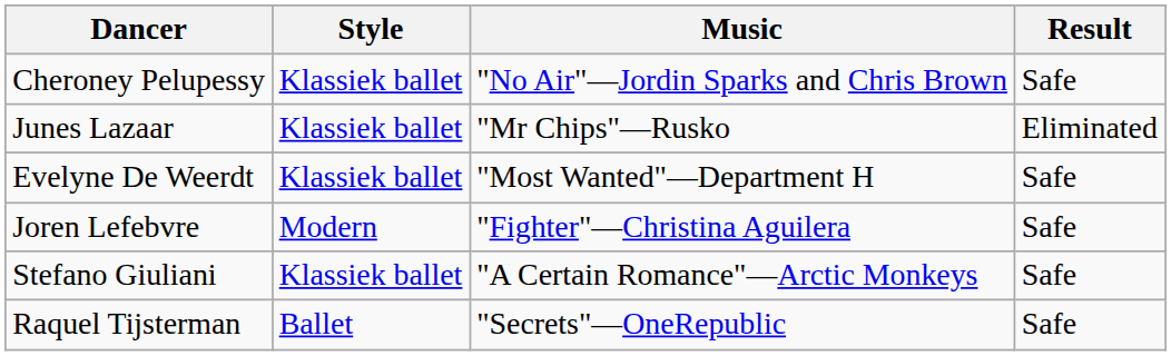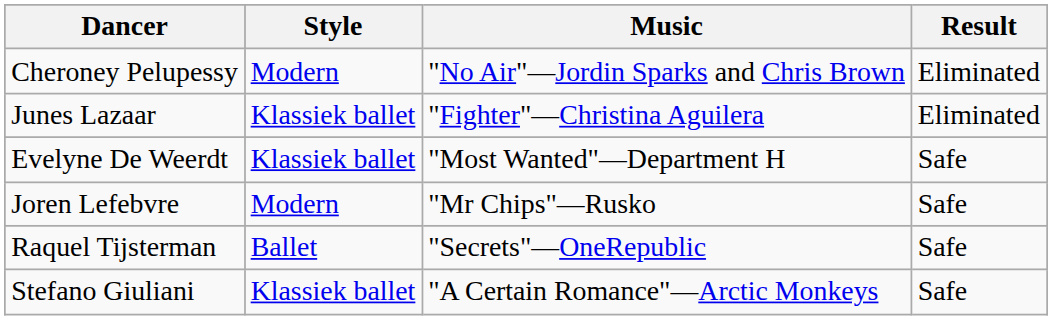Cheroney Pelupessy | Style: Klassiek ballet -> Modern
Cheroney Pelupessy | Result: Safe -> Eliminated
Junes Lazaar | Music: "Mr Chips"—Rusko -> "Fighter"—Christina Aguilera
Joren Lefebvre | Music: "Fighter"—Christina Aguilera -> "Mr Chips"—Rusko
rows swapped: Raquel Tijsterman <-> Stefano Giuliani
